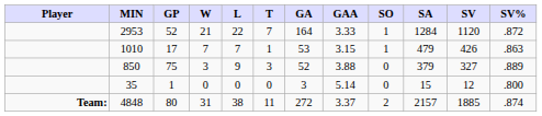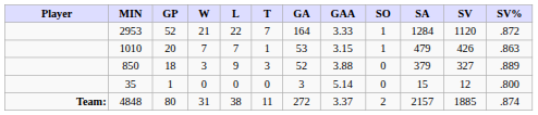1010 | GP: 17 -> 20
850 | GP: 75 -> 18
